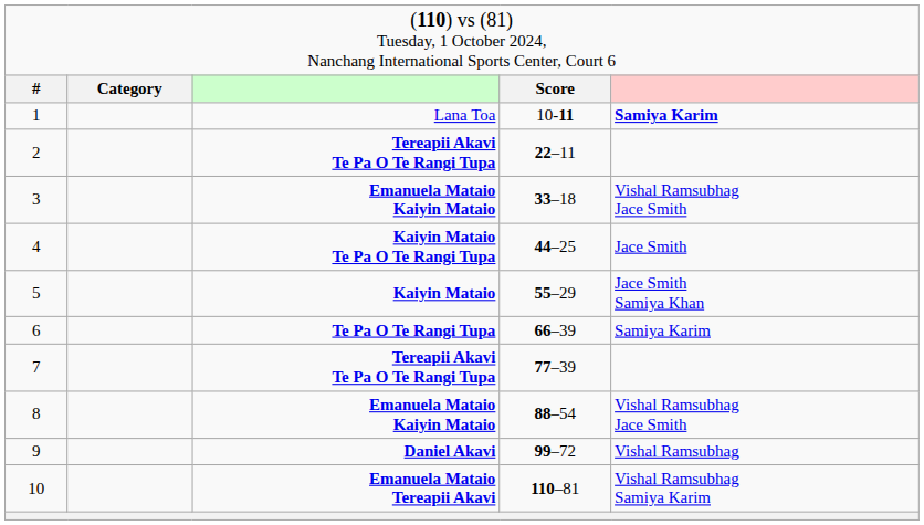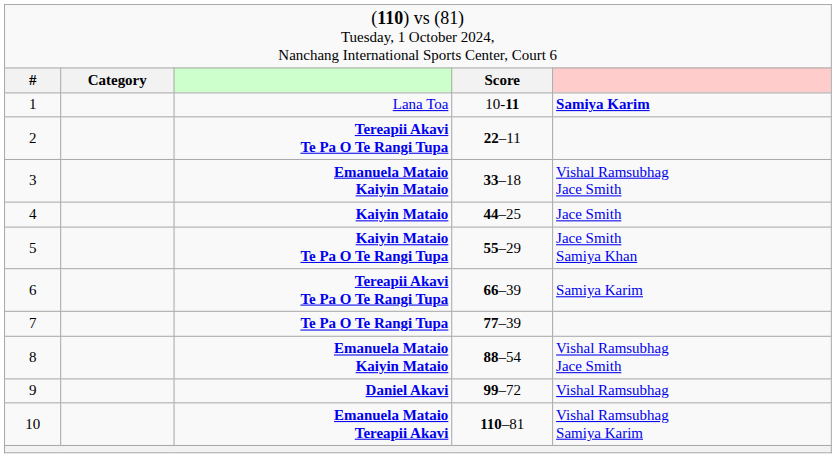4 | column 3: Kaiyin Mataio Te Pa O Te Rangi Tupa -> Kaiyin Mataio
5 | column 3: Kaiyin Mataio -> Kaiyin Mataio Te Pa O Te Rangi Tupa
6 | column 3: Te Pa O Te Rangi Tupa -> Tereapii Akavi Te Pa O Te Rangi Tupa
7 | column 3: Tereapii Akavi Te Pa O Te Rangi Tupa -> Te Pa O Te Rangi Tupa
